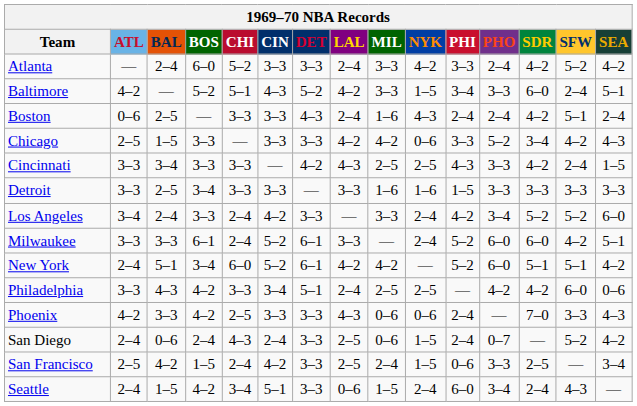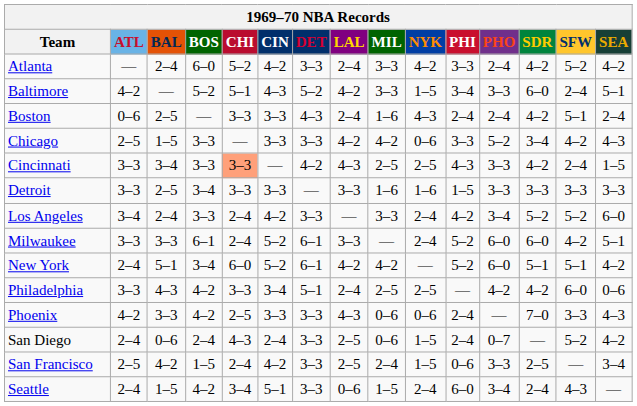Atlanta | CIN: 3–3 -> 4–2
Cincinnati | CHI: no background -> lightsalmon background
